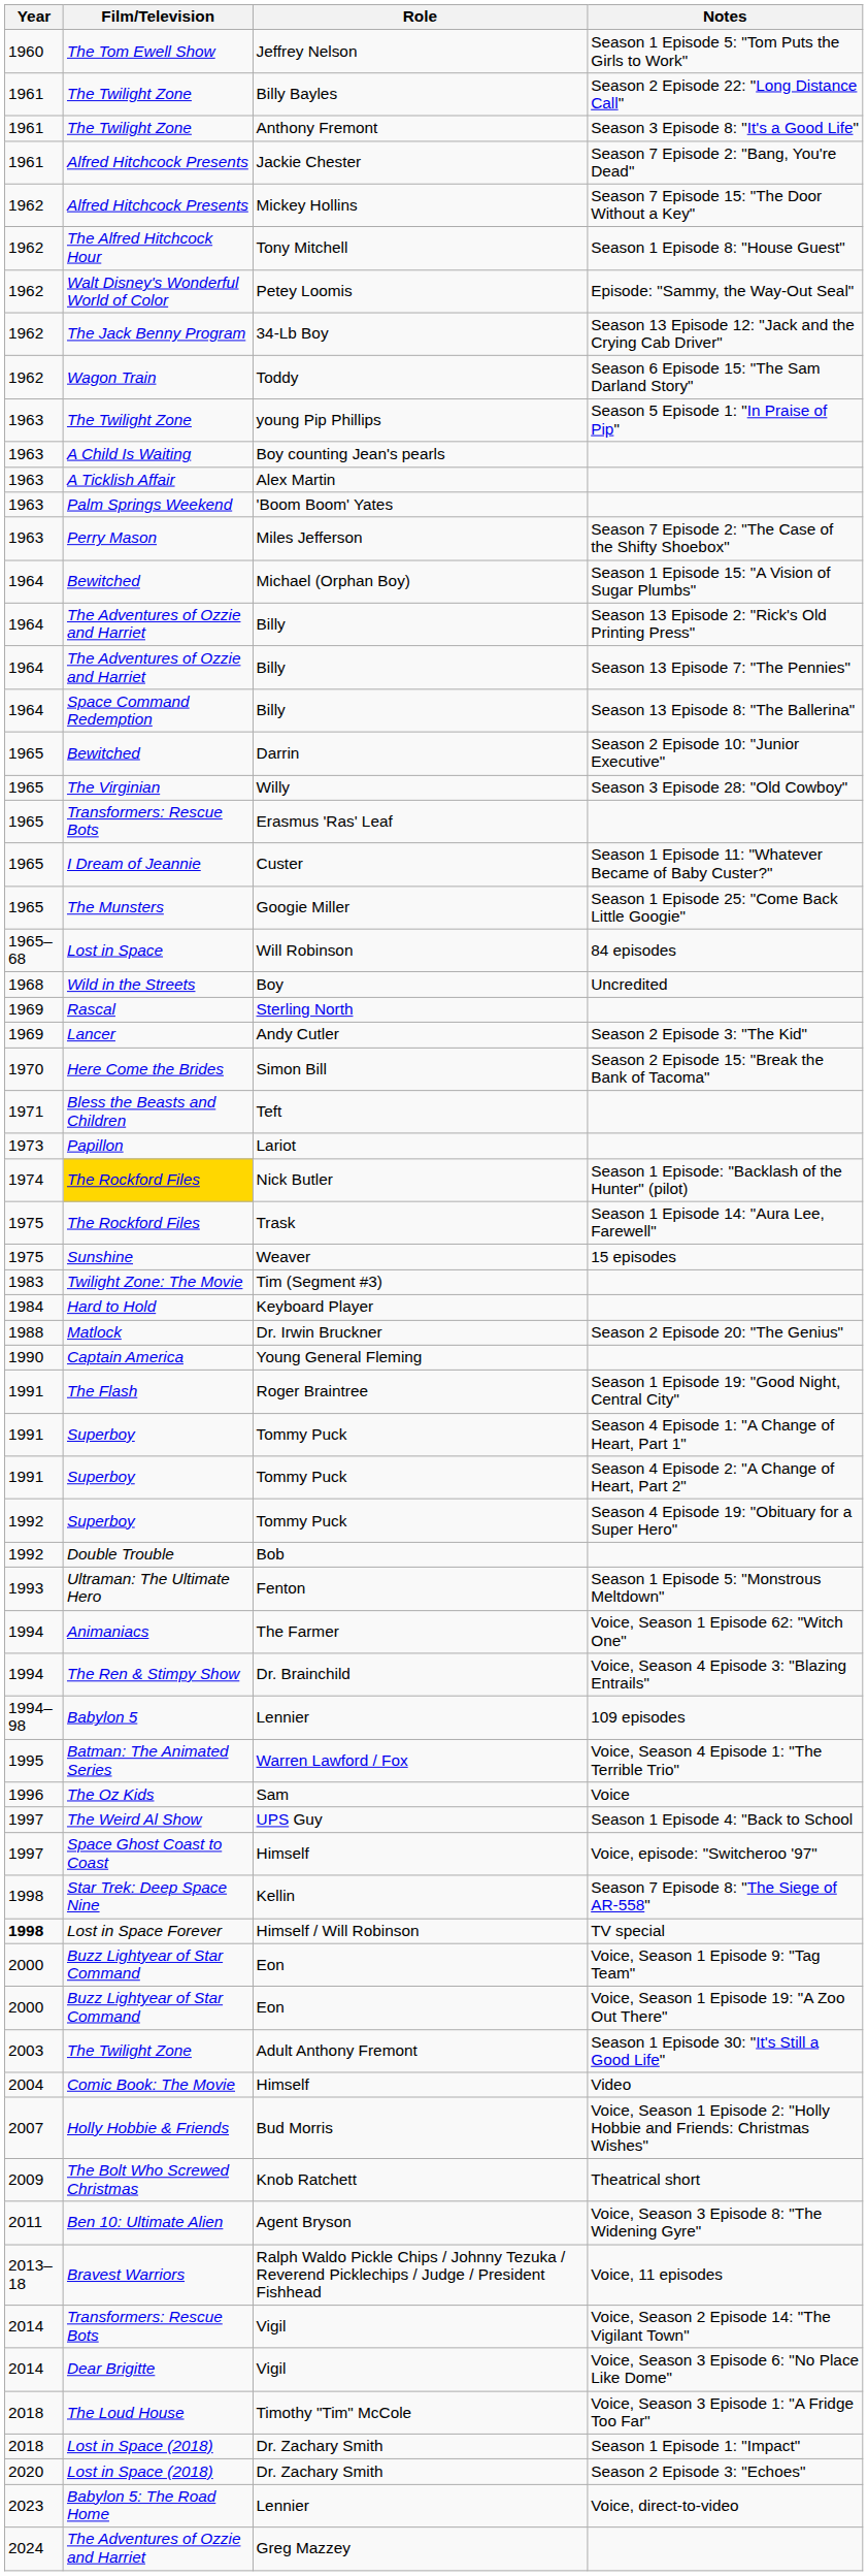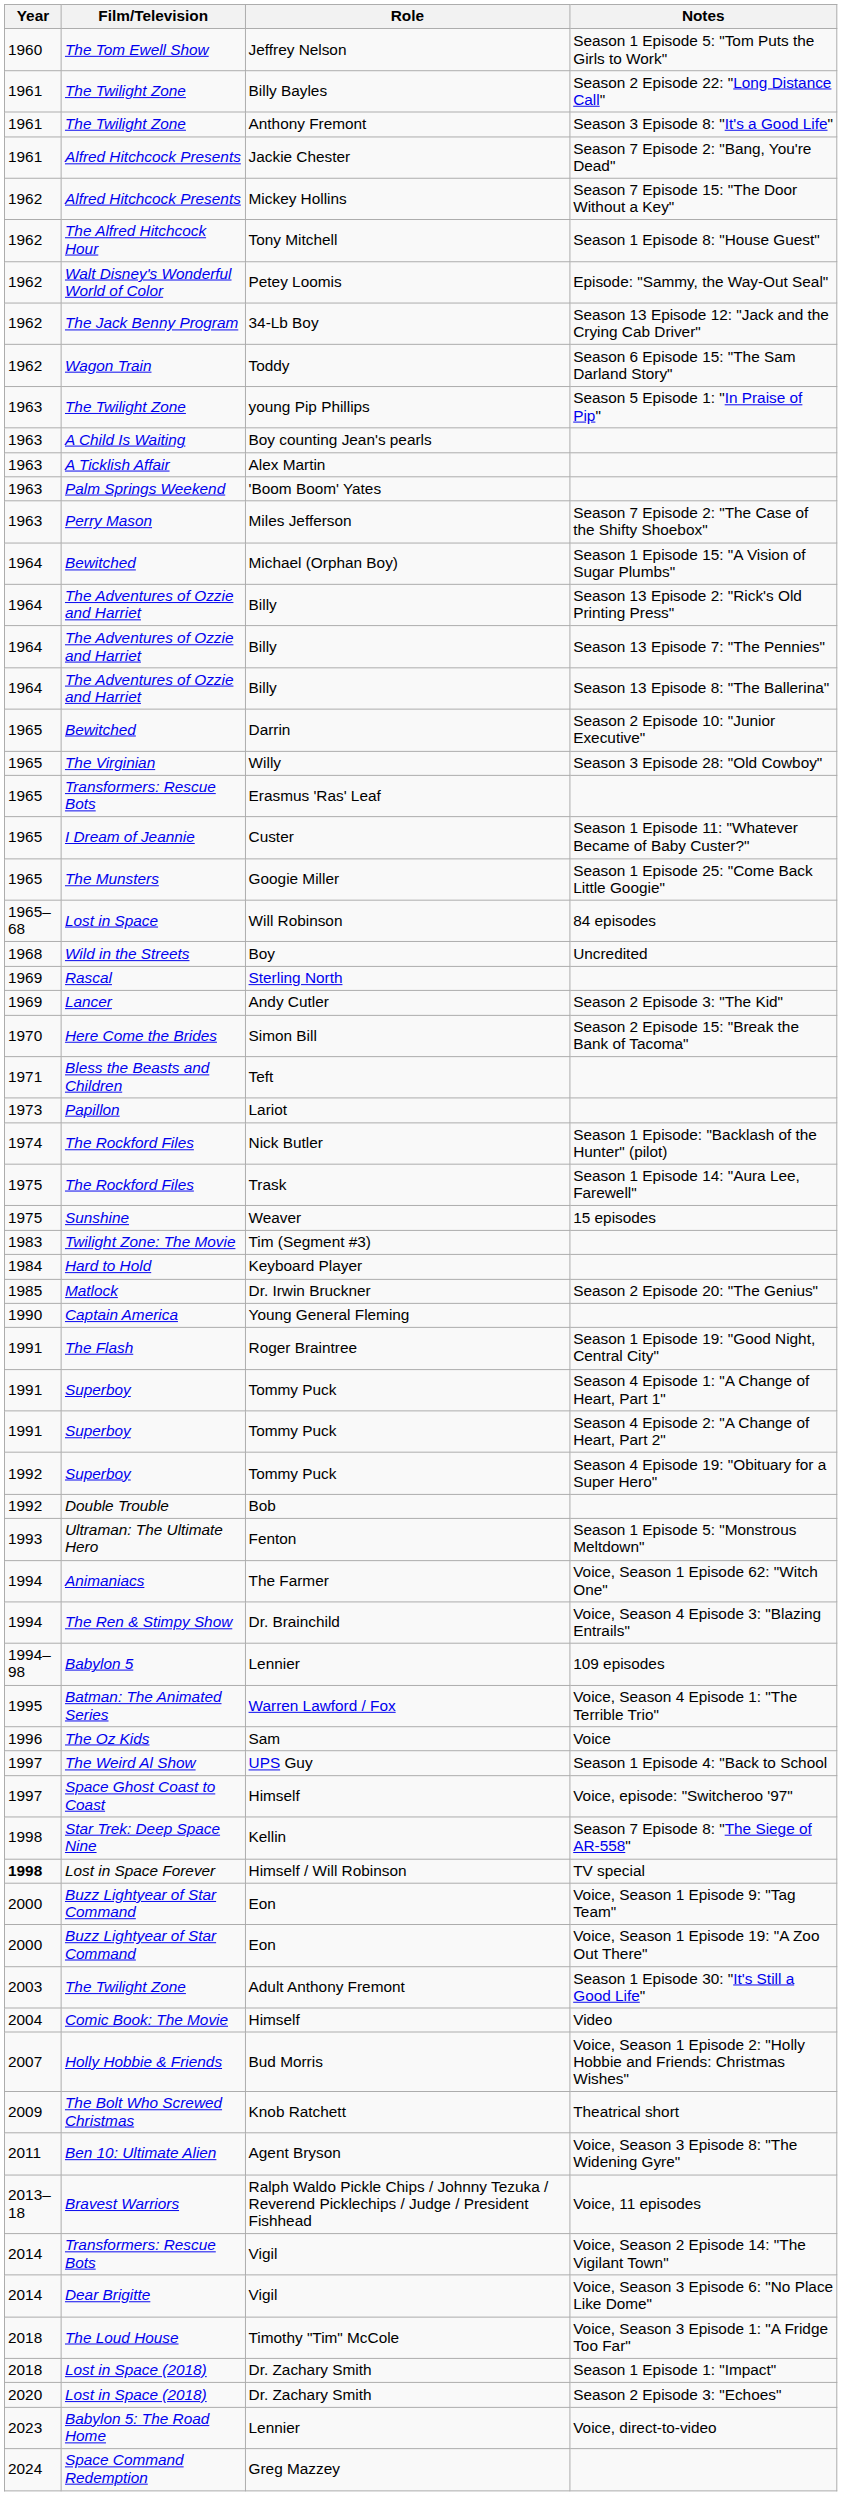Billy / Season 13 Episode 8: "The Ballerina" | Film/Television: Space Command Redemption -> The Adventures of Ozzie and Harriet
Nick Butler | Film/Television: gold background -> no background
Dr. Irwin Bruckner | Year: 1988 -> 1985
Greg Mazzey | Film/Television: The Adventures of Ozzie and Harriet -> Space Command Redemption
